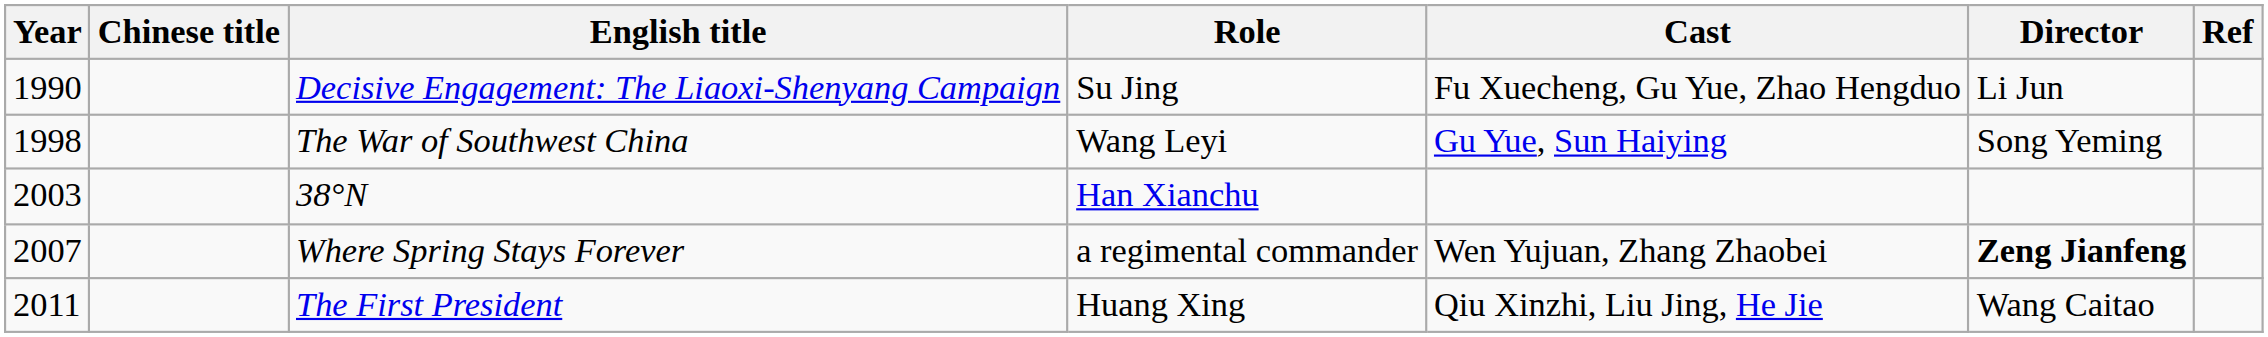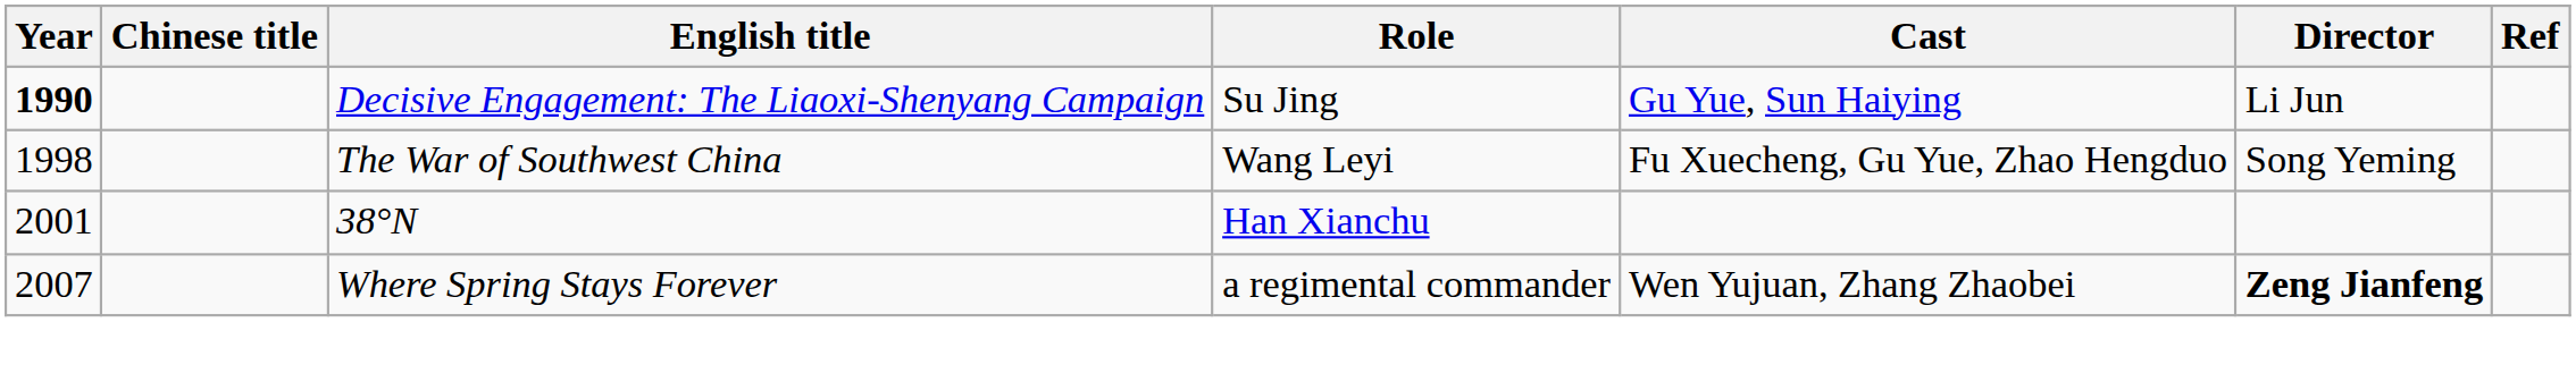Decisive Engagement: The Liaoxi-Shenyang Campaign | Year: normal -> bold
Decisive Engagement: The Liaoxi-Shenyang Campaign | Cast: Fu Xuecheng, Gu Yue, Zhao Hengduo -> Gu Yue, Sun Haiying
The War of Southwest China | Cast: Gu Yue, Sun Haiying -> Fu Xuecheng, Gu Yue, Zhao Hengduo
38°N | Year: 2003 -> 2001
- row: 2011 | The First President | Huang Xing | Qiu Xinzhi, Liu Jing, He Jie | Wang Caitao
